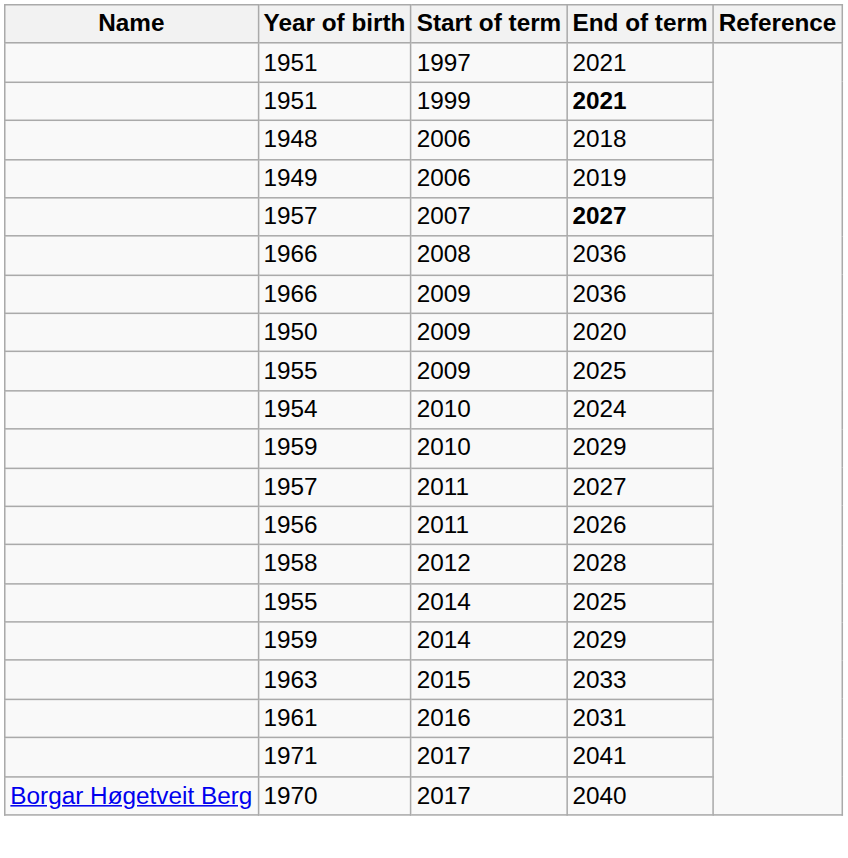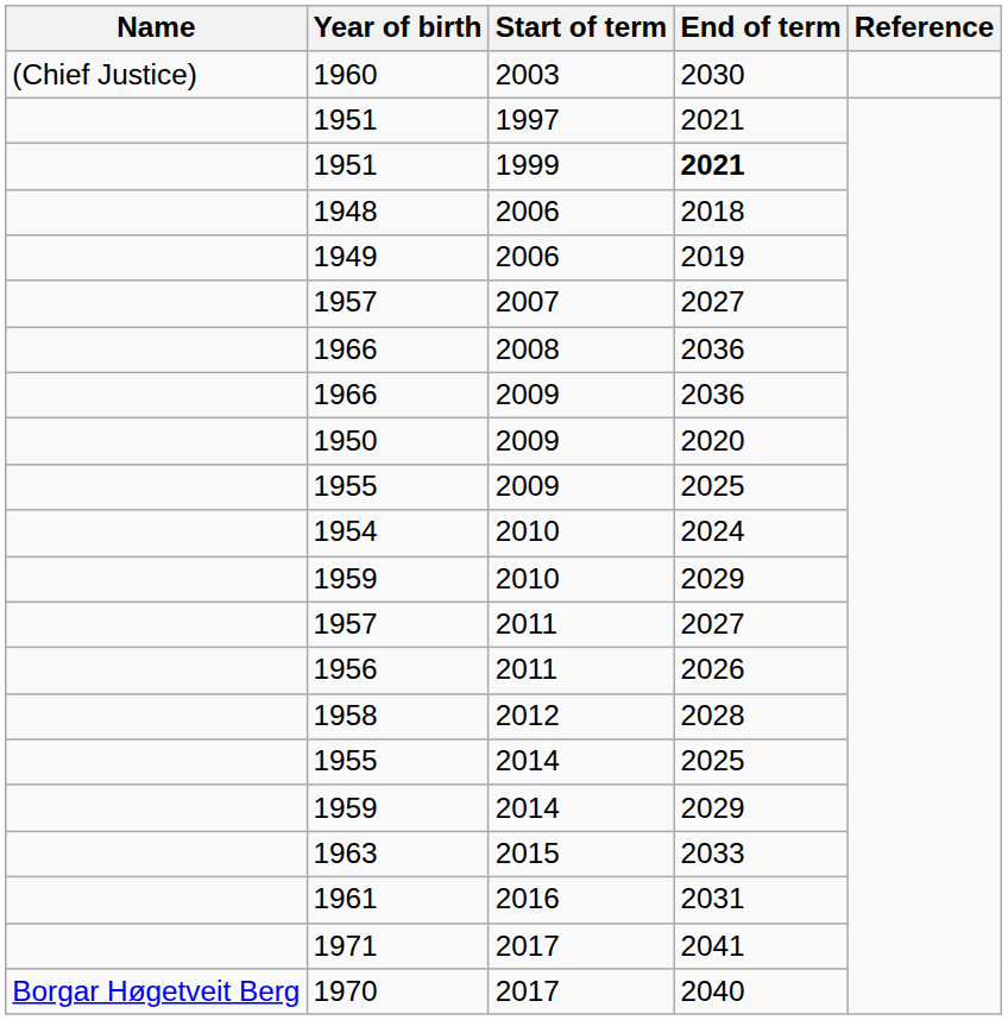+ row: (Chief Justice) | 1960 | 2003 | 2030
1957 / 2007 | End of term: bold -> normal
